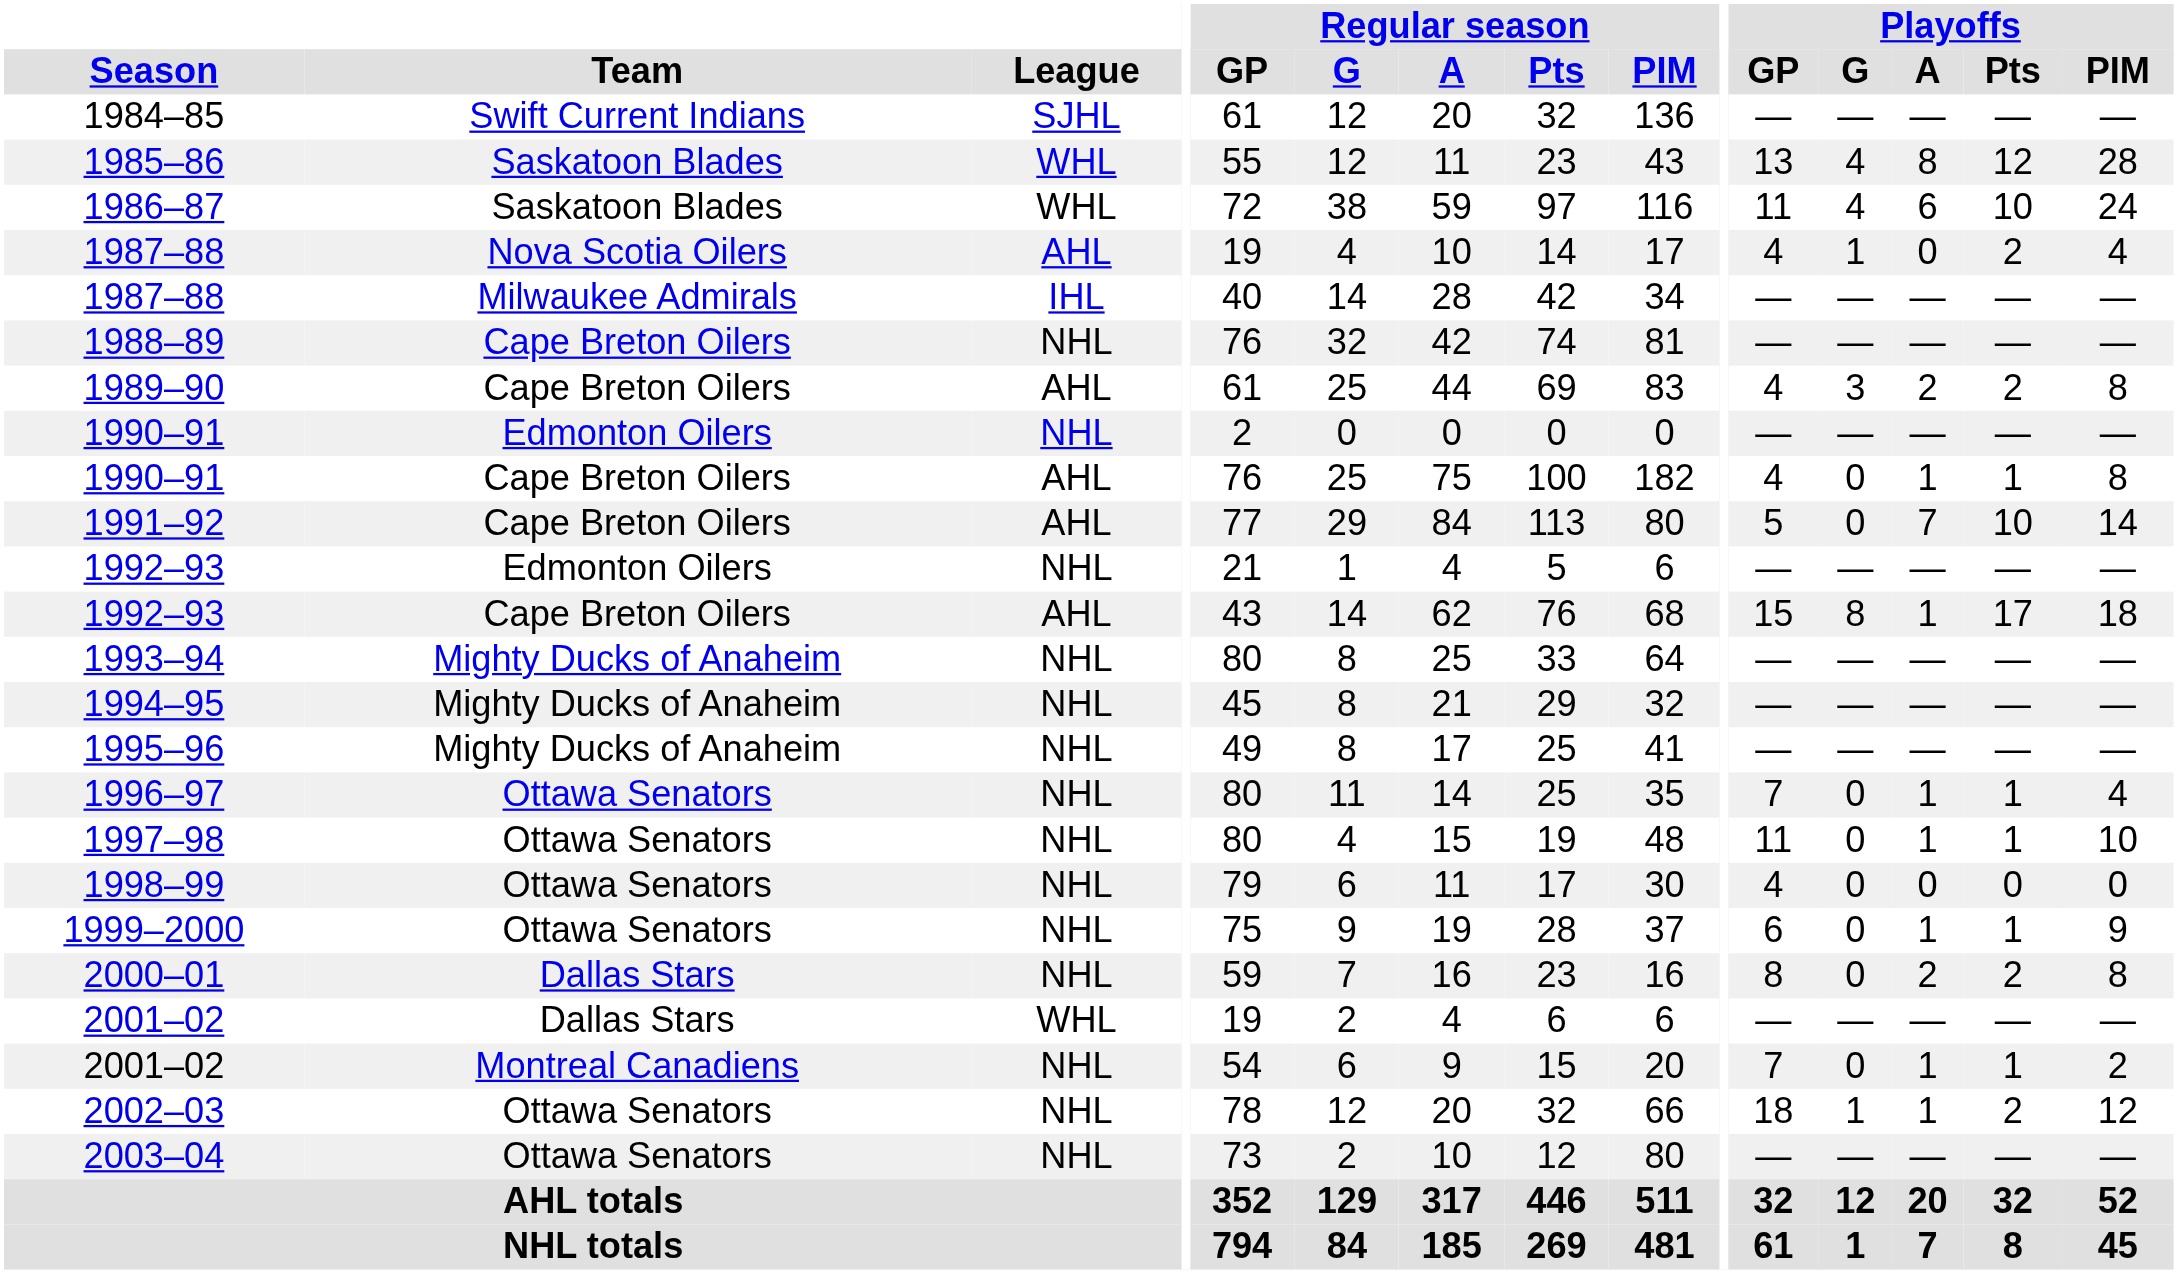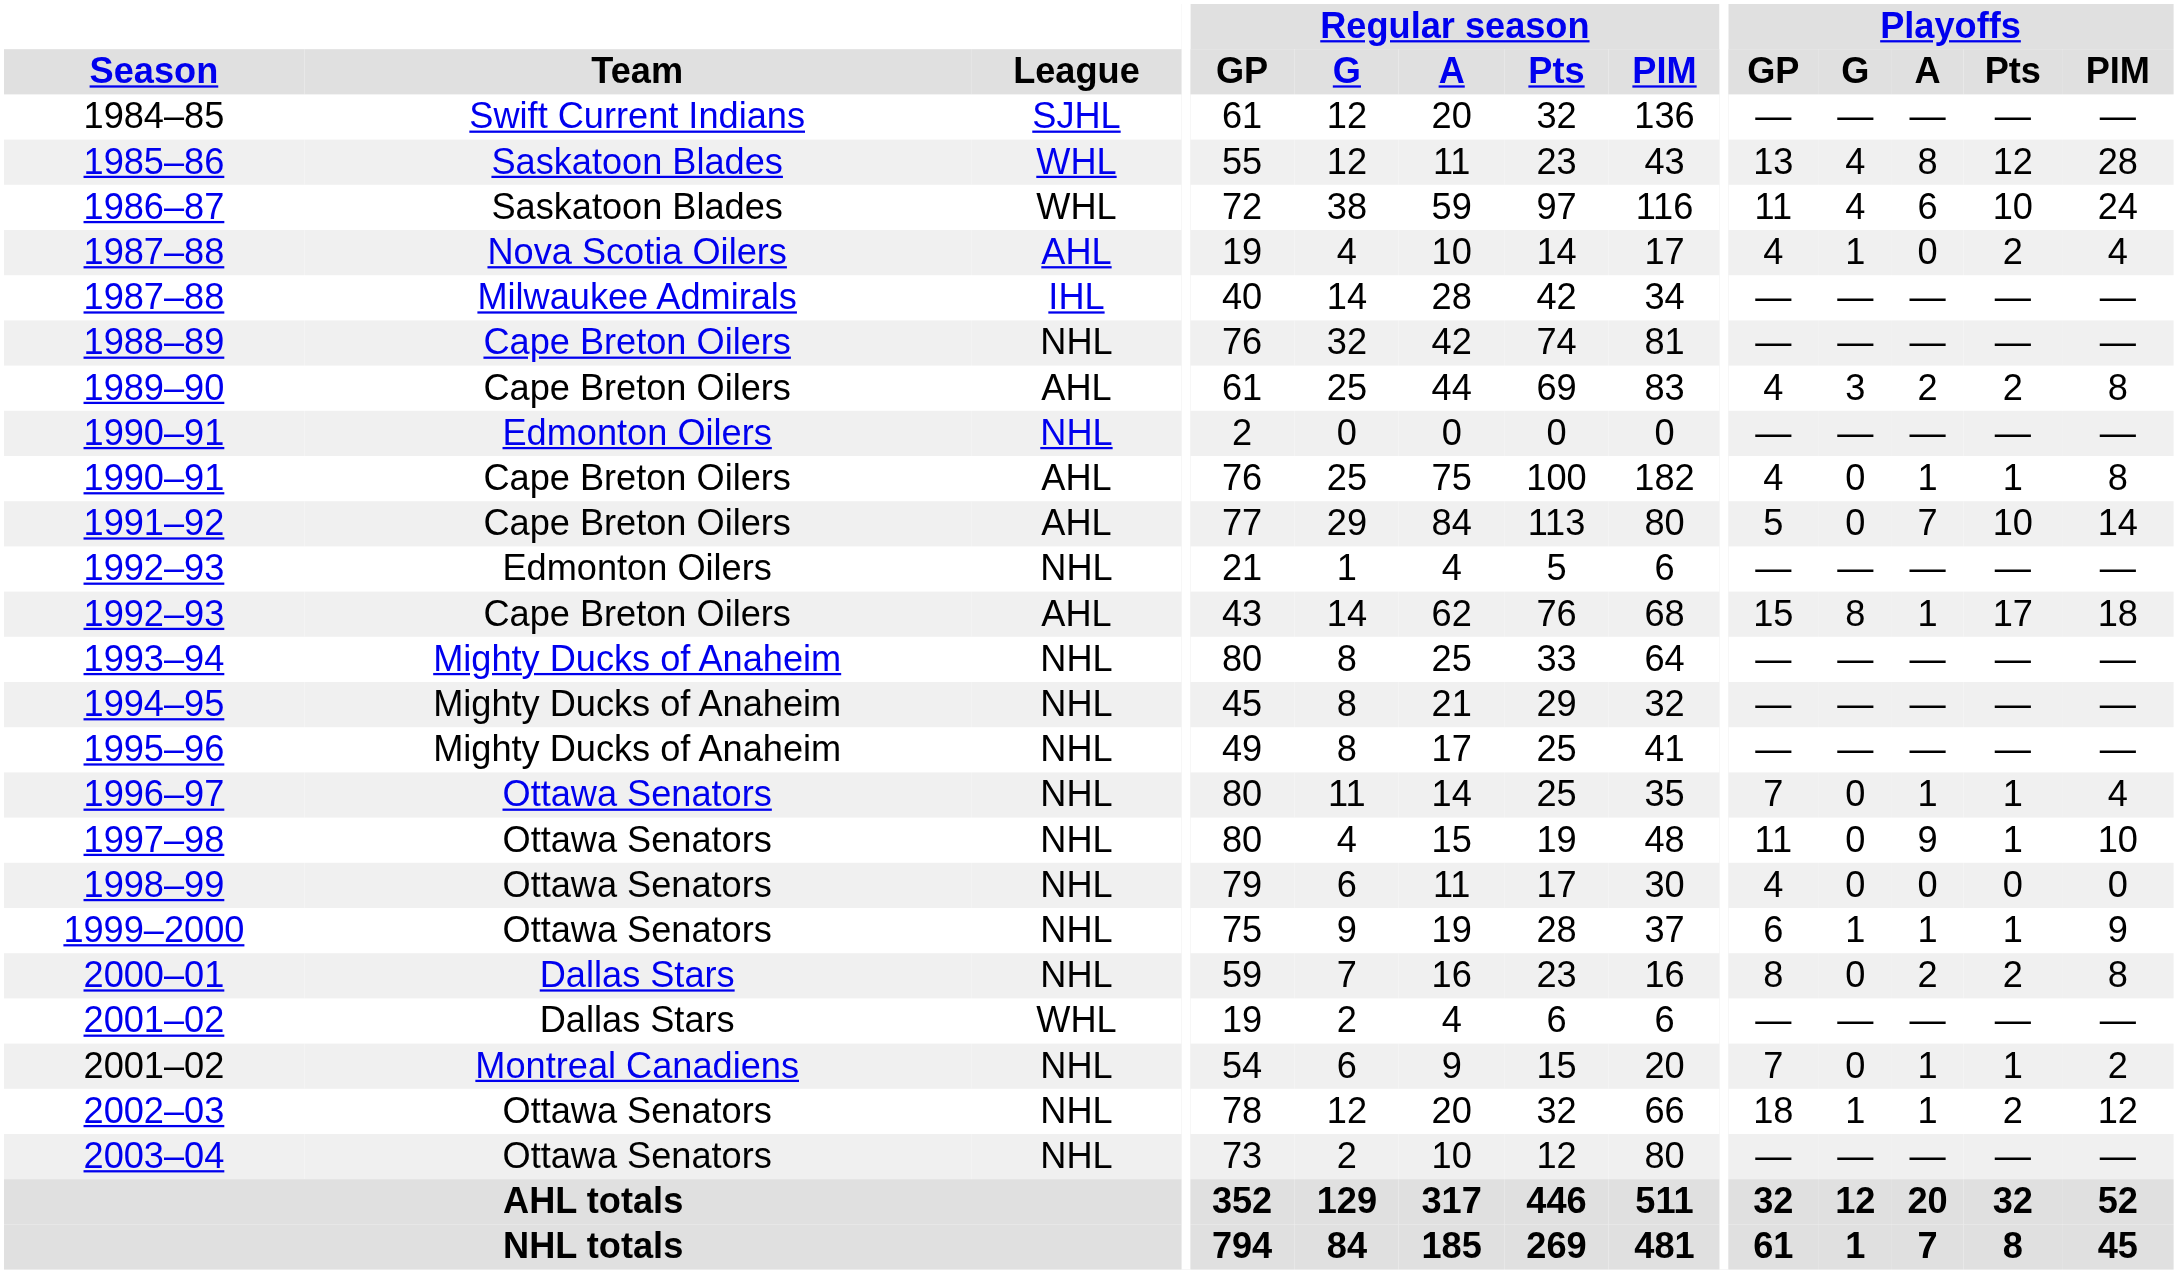1997–98 | Playoffs / A: 1 -> 9
1999–2000 | Playoffs / G: 0 -> 1
